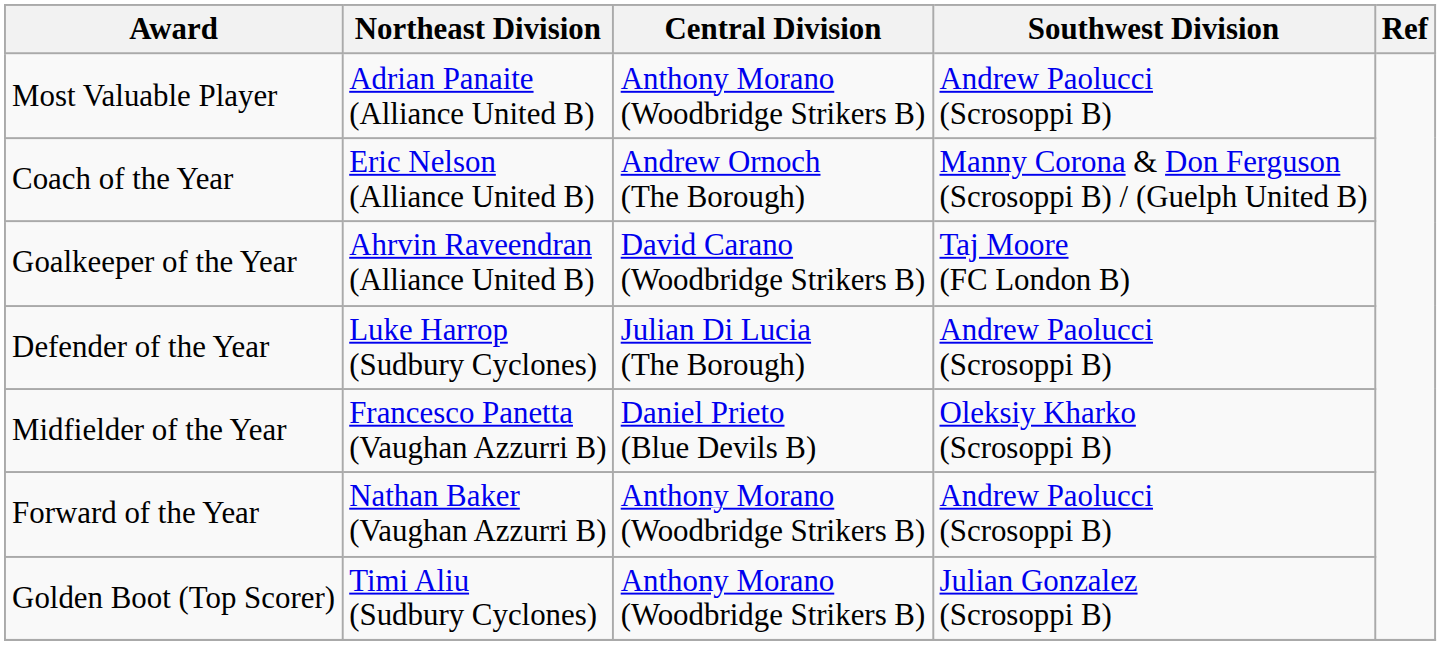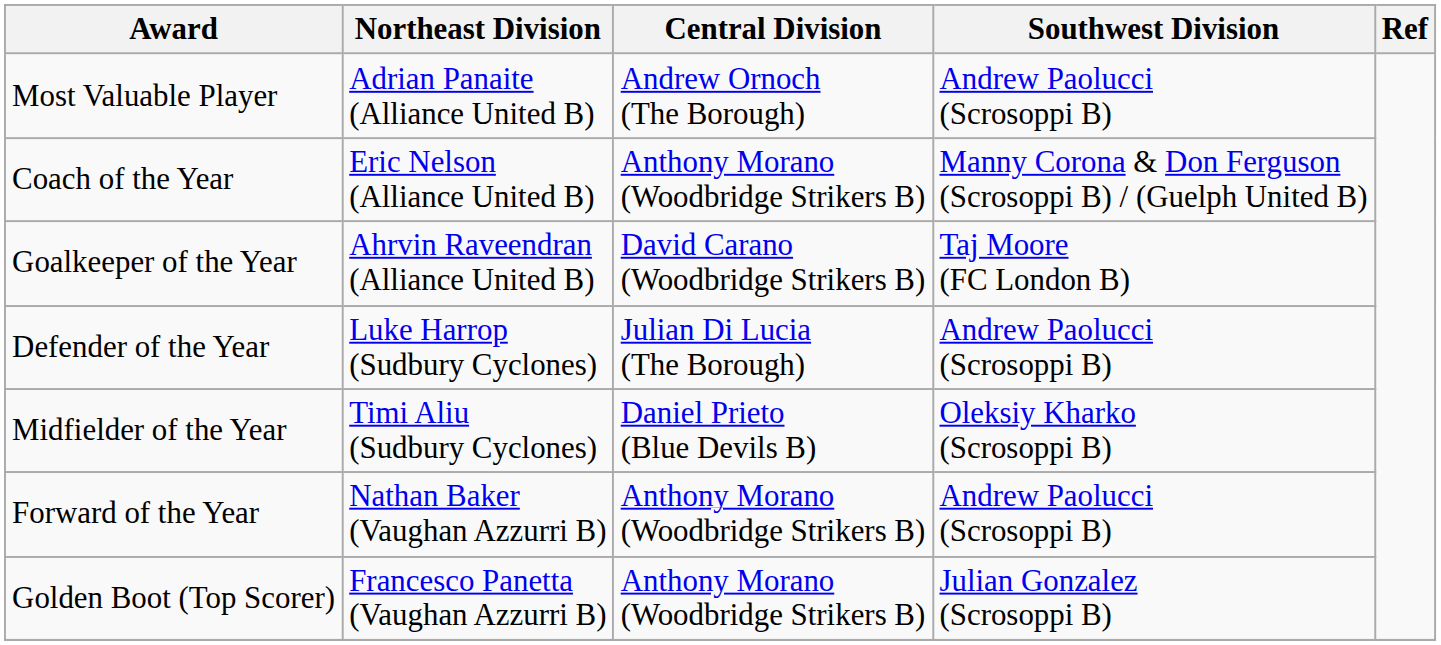Most Valuable Player | Central Division: Anthony Morano (Woodbridge Strikers B) -> Andrew Ornoch (The Borough)
Coach of the Year | Central Division: Andrew Ornoch (The Borough) -> Anthony Morano (Woodbridge Strikers B)
Midfielder of the Year | Northeast Division: Francesco Panetta (Vaughan Azzurri B) -> Timi Aliu (Sudbury Cyclones)
Golden Boot (Top Scorer) | Northeast Division: Timi Aliu (Sudbury Cyclones) -> Francesco Panetta (Vaughan Azzurri B)
